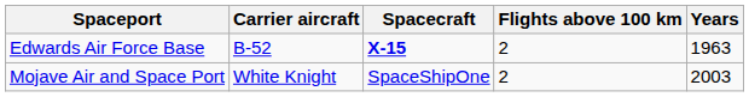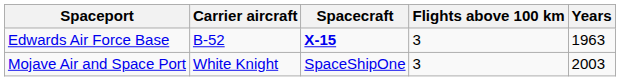Edwards Air Force Base | Flights above 100 km: 2 -> 3
Mojave Air and Space Port | Flights above 100 km: 2 -> 3
